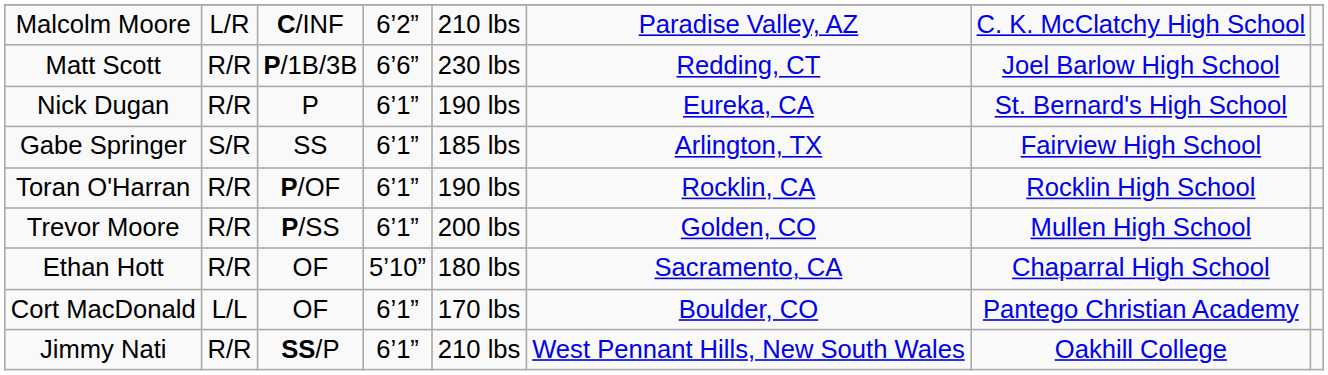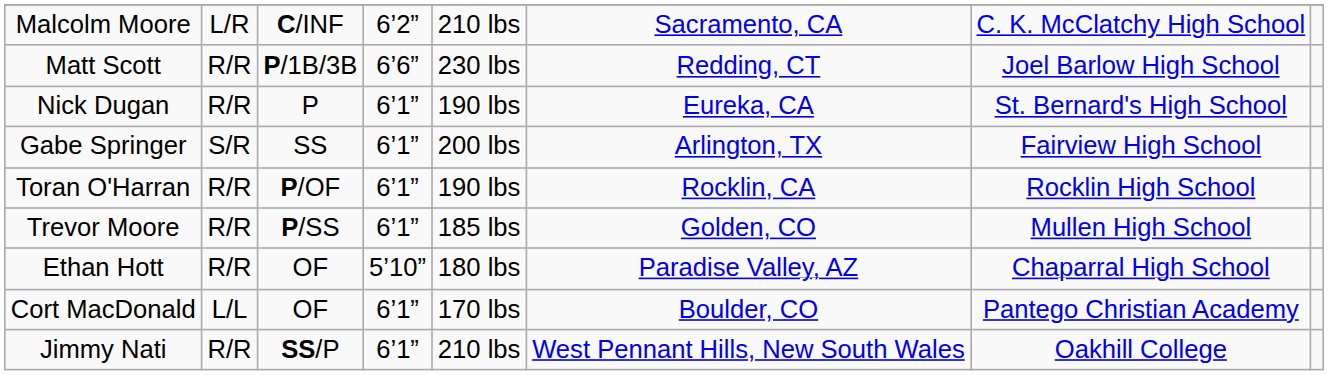Malcolm Moore | column 6: Paradise Valley, AZ -> Sacramento, CA
Gabe Springer | column 5: 185 lbs -> 200 lbs
Trevor Moore | column 5: 200 lbs -> 185 lbs
Ethan Hott | column 6: Sacramento, CA -> Paradise Valley, AZ
